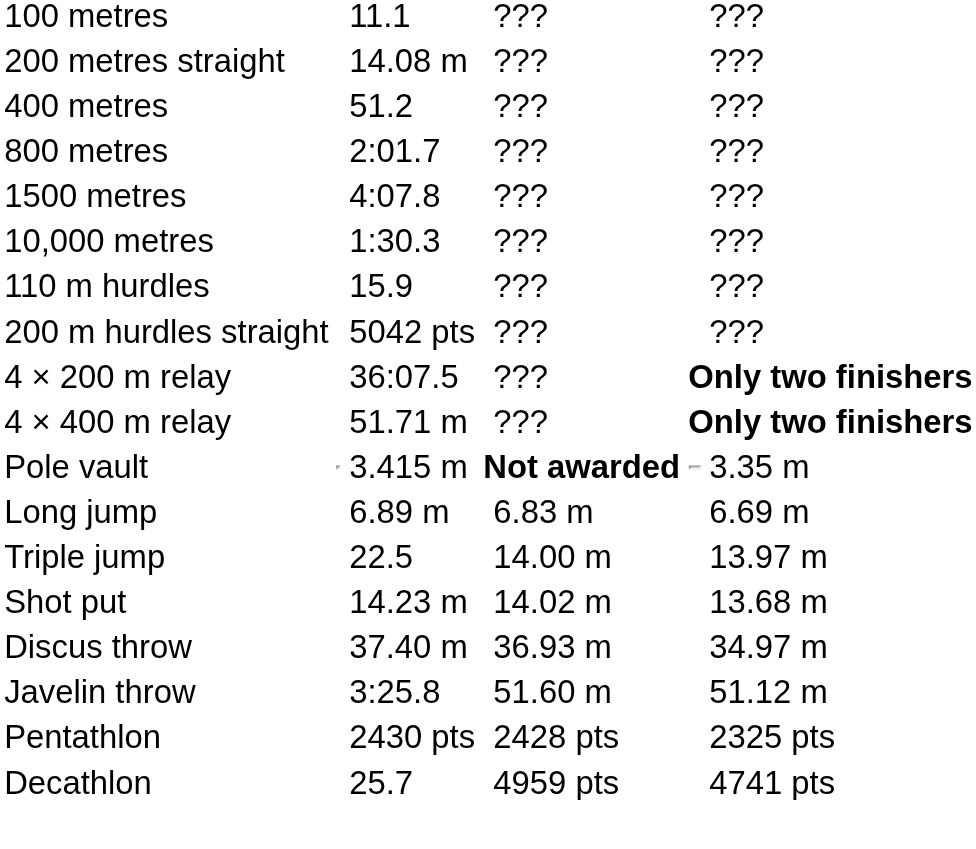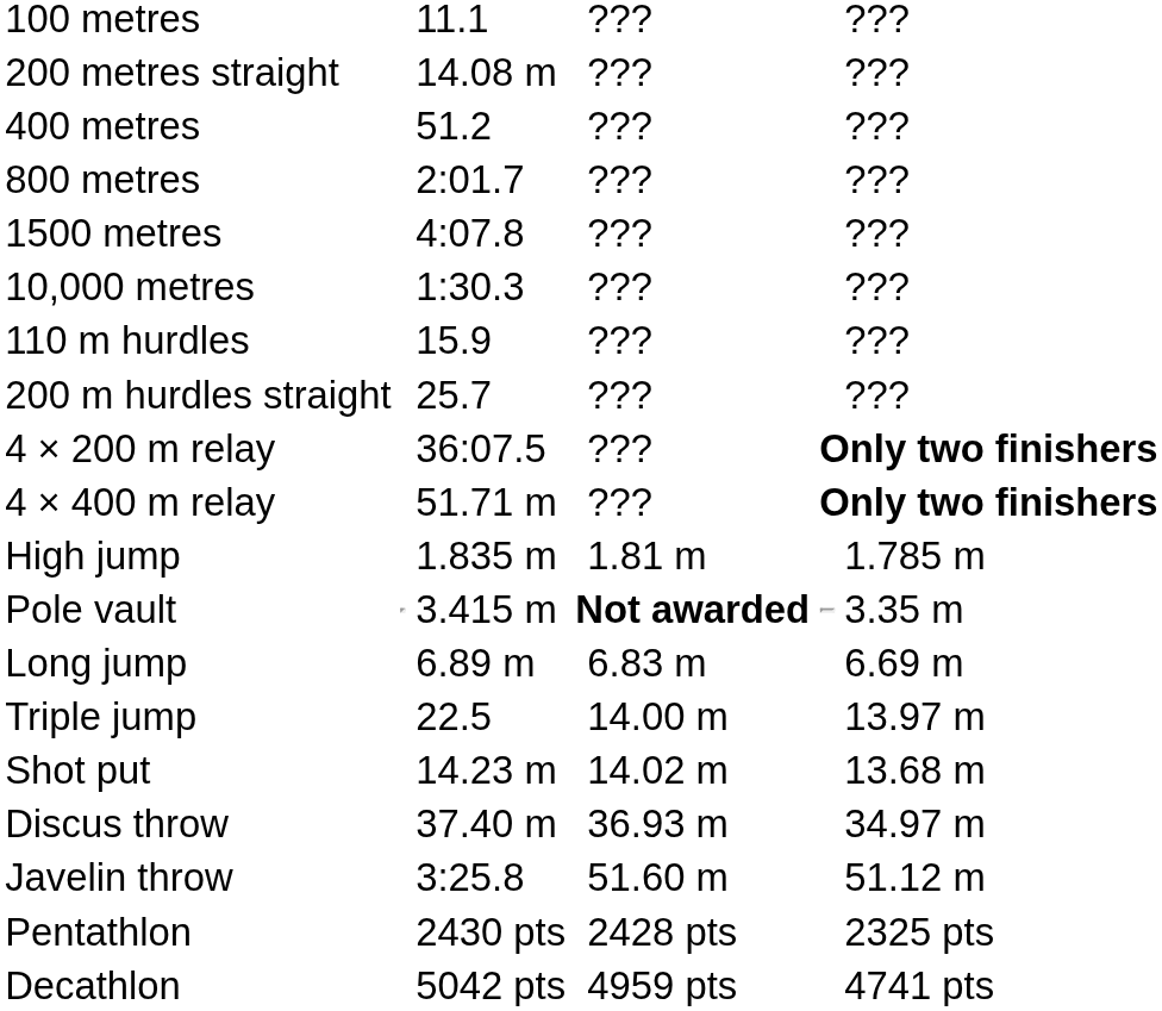200 m hurdles straight | column 3: 5042 pts -> 25.7
+ row: High jump | 1.835 m | 1.81 m | 1.785 m
Decathlon | column 3: 25.7 -> 5042 pts
